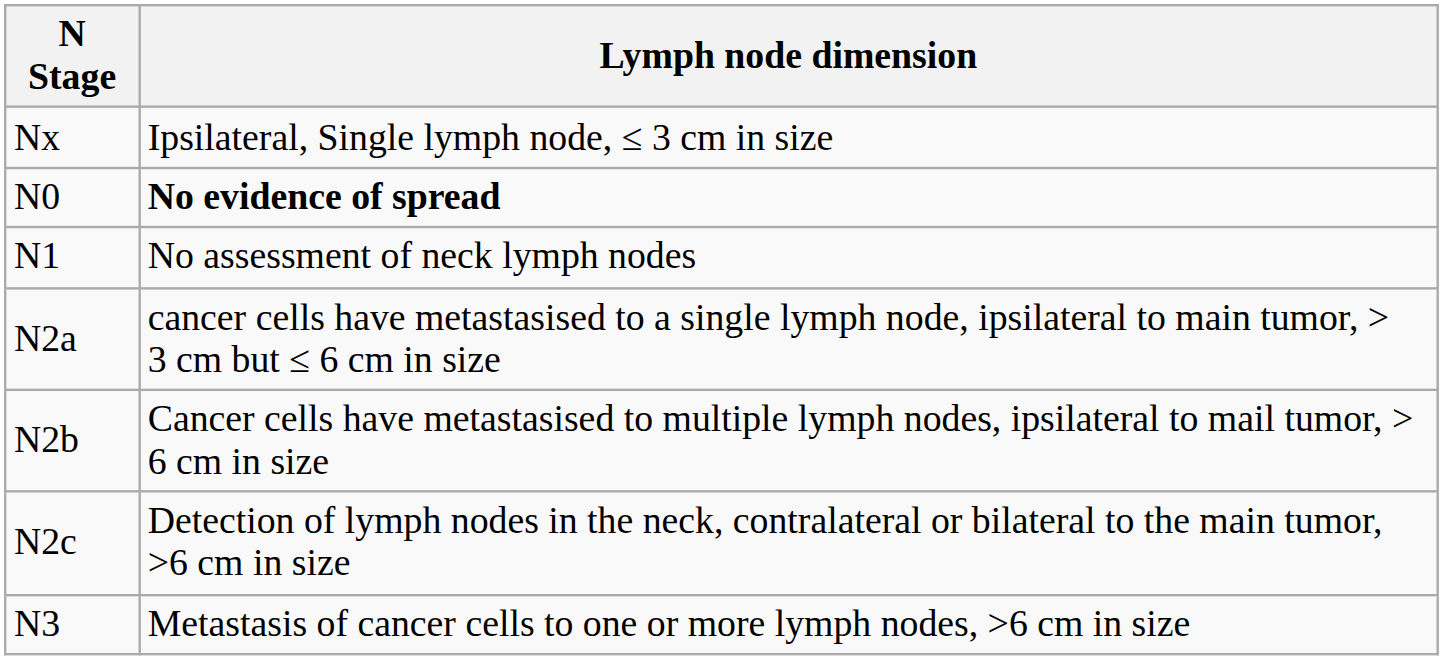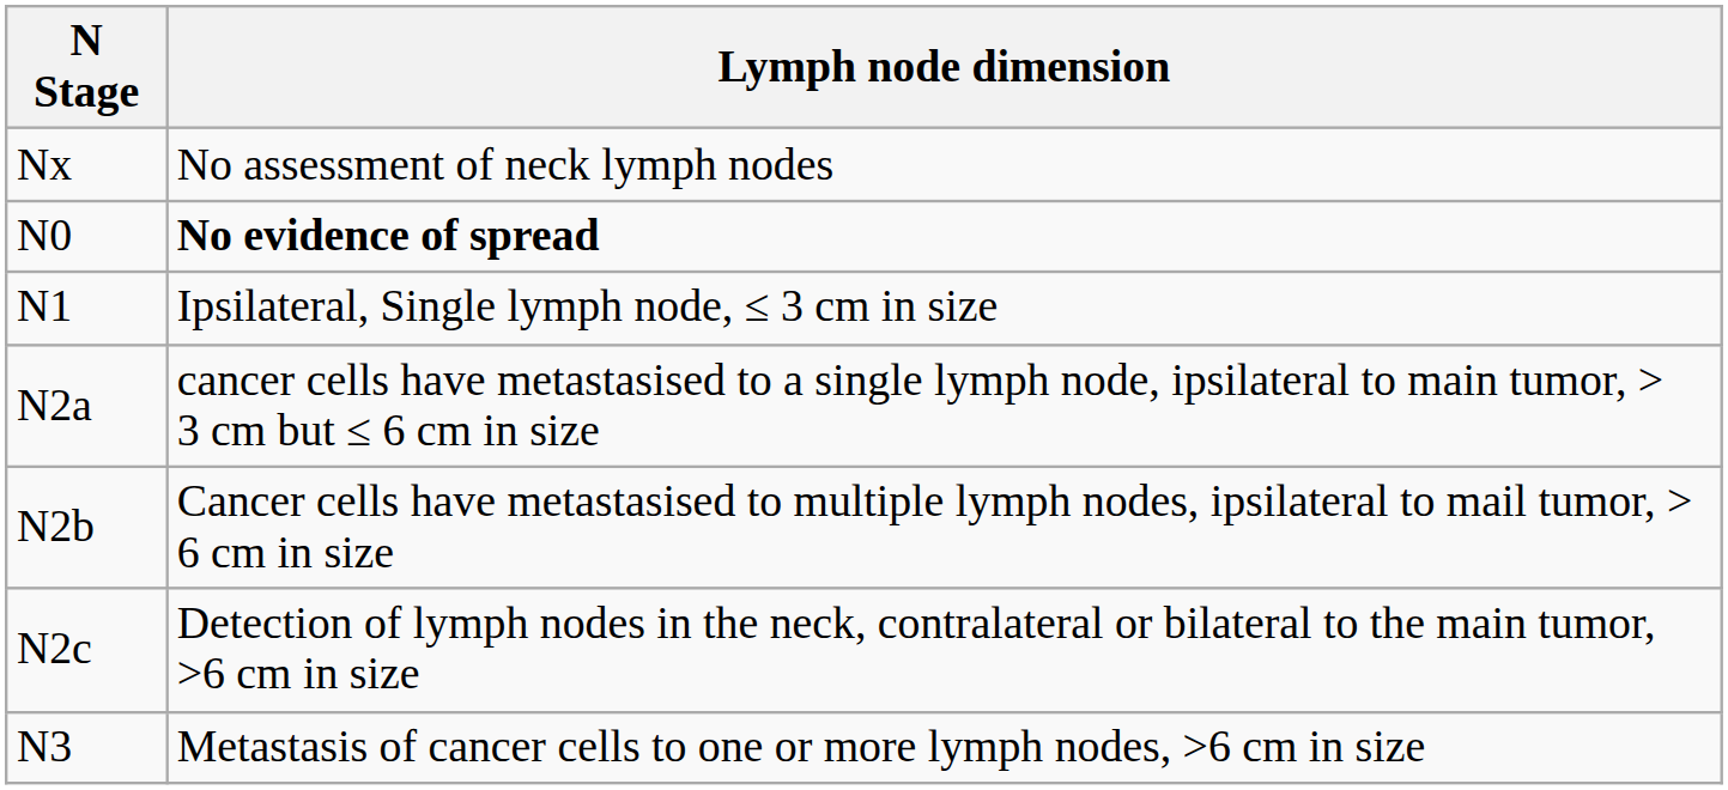Nx | Lymph node dimension: Ipsilateral, Single lymph node, ≤ 3 cm in size -> No assessment of neck lymph nodes
N1 | Lymph node dimension: No assessment of neck lymph nodes -> Ipsilateral, Single lymph node, ≤ 3 cm in size
